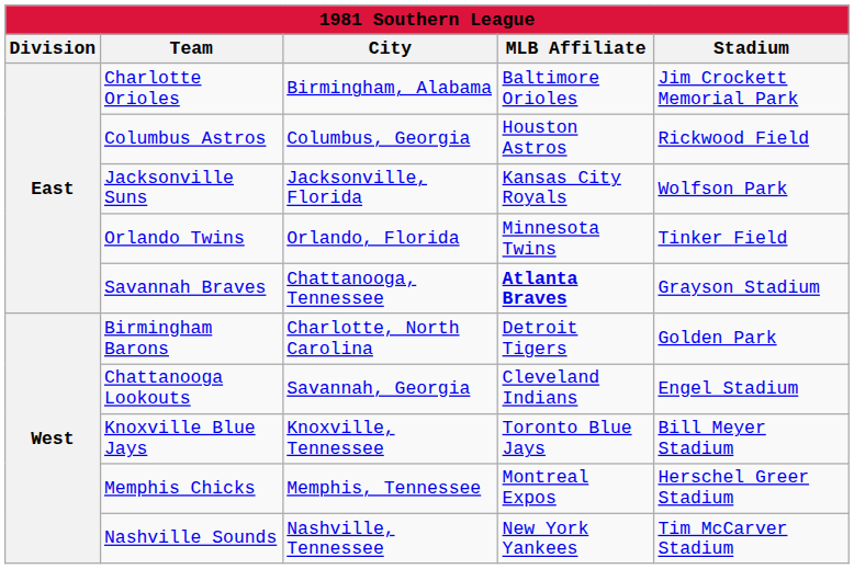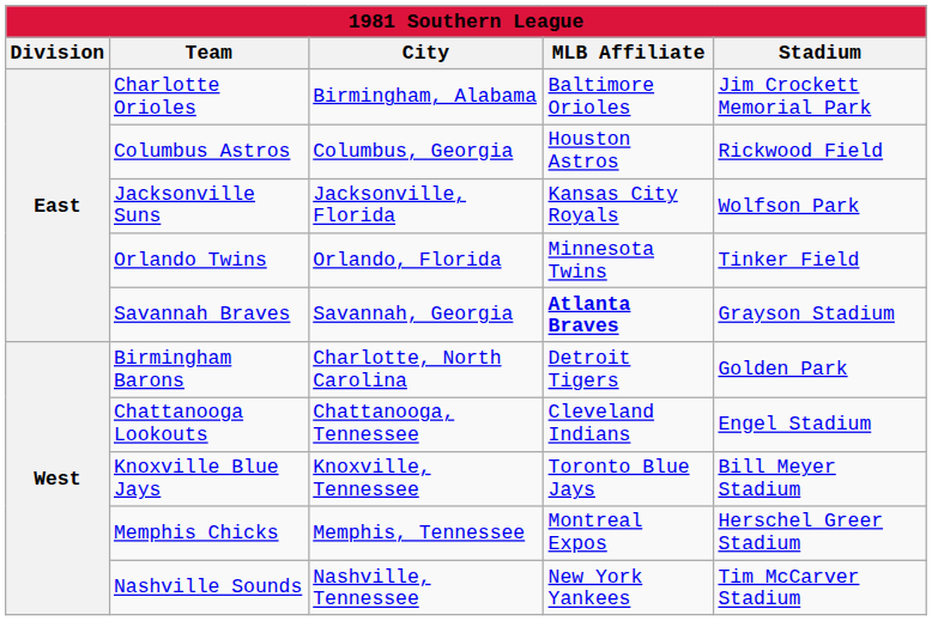Savannah Braves | City: Chattanooga, Tennessee -> Savannah, Georgia
Chattanooga Lookouts | City: Savannah, Georgia -> Chattanooga, Tennessee
